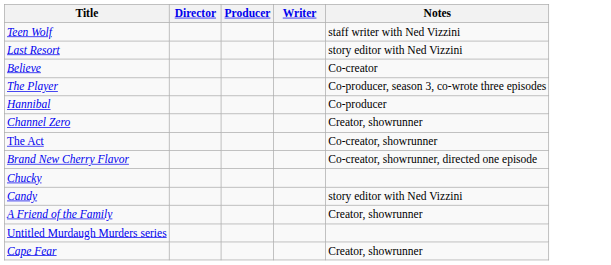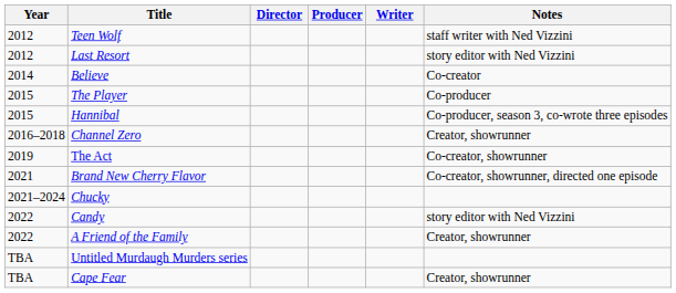+ column: Year | 2012 | 2012 | 2014 | 2015 | 2015 | 2016–2018 | 2019 | 2021 | 2021–2024 | 2022 | 2022 | TBA | TBA
The Player | Notes: Co-producer, season 3, co-wrote three episodes -> Co-producer
Hannibal | Notes: Co-producer -> Co-producer, season 3, co-wrote three episodes
